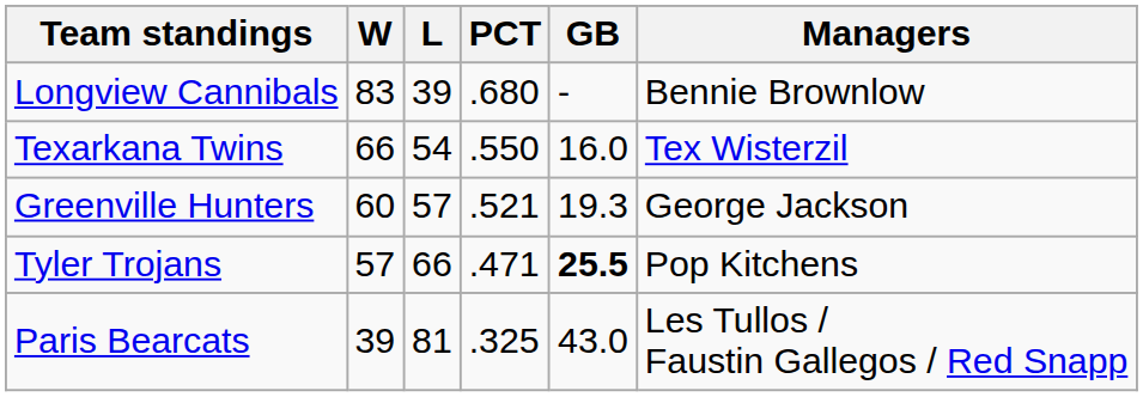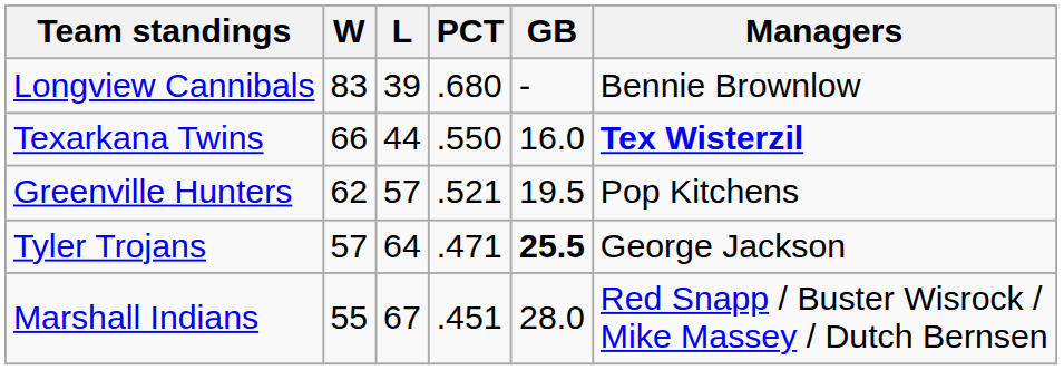Texarkana Twins | L: 54 -> 44
Texarkana Twins | Managers: normal -> bold
Greenville Hunters | W: 60 -> 62
Greenville Hunters | GB: 19.3 -> 19.5
Greenville Hunters | Managers: George Jackson -> Pop Kitchens
Tyler Trojans | L: 66 -> 64
Tyler Trojans | Managers: Pop Kitchens -> George Jackson
+ row: Marshall Indians | 55 | 67 | .451 | 28.0 | Red Snapp / Buster Wisrock / Mike Massey / Dutch Bernsen
- row: Paris Bearcats | 39 | 81 | .325 | 43.0 | Les Tullos / Faustin Gallegos / Red Snapp
